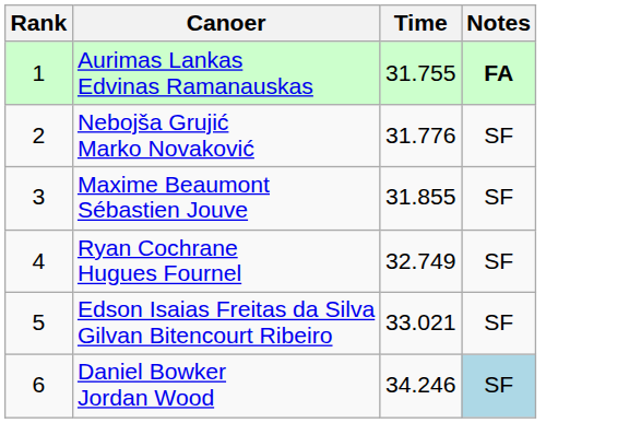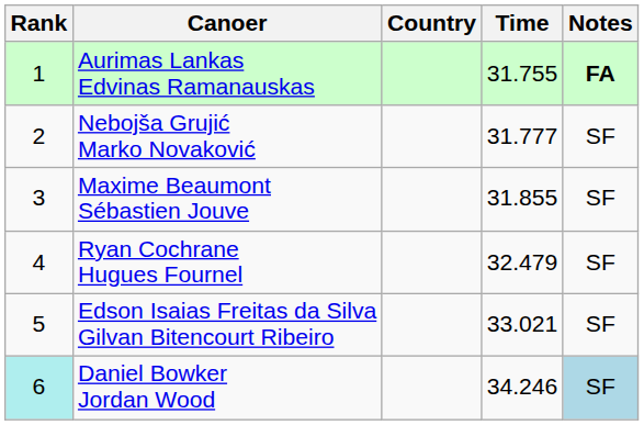+ column: Country
Nebojša Grujić Marko Novaković | Time: 31.776 -> 31.777
Ryan Cochrane Hugues Fournel | Time: 32.749 -> 32.479
Daniel Bowker Jordan Wood | Rank: no background -> paleturquoise background
